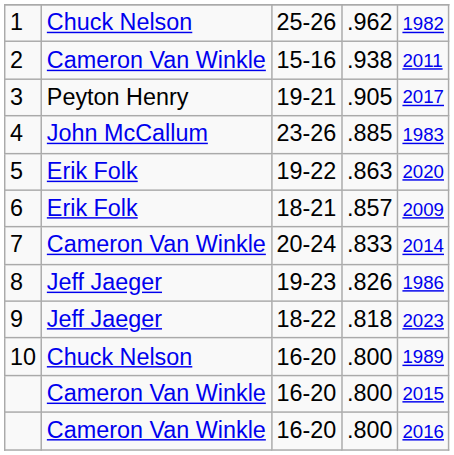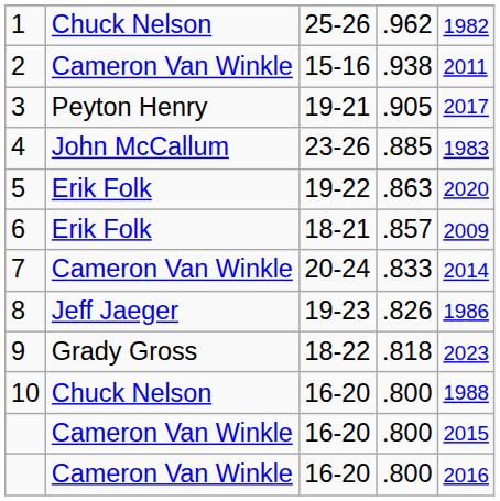9 | column 2: Jeff Jaeger -> Grady Gross
10 | column 5: 1989 -> 1988
